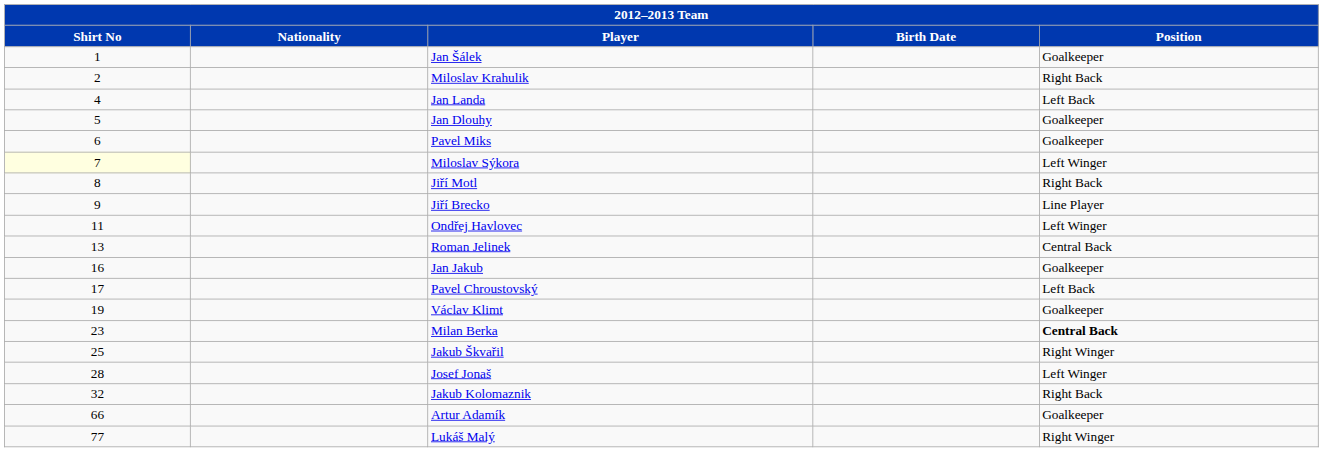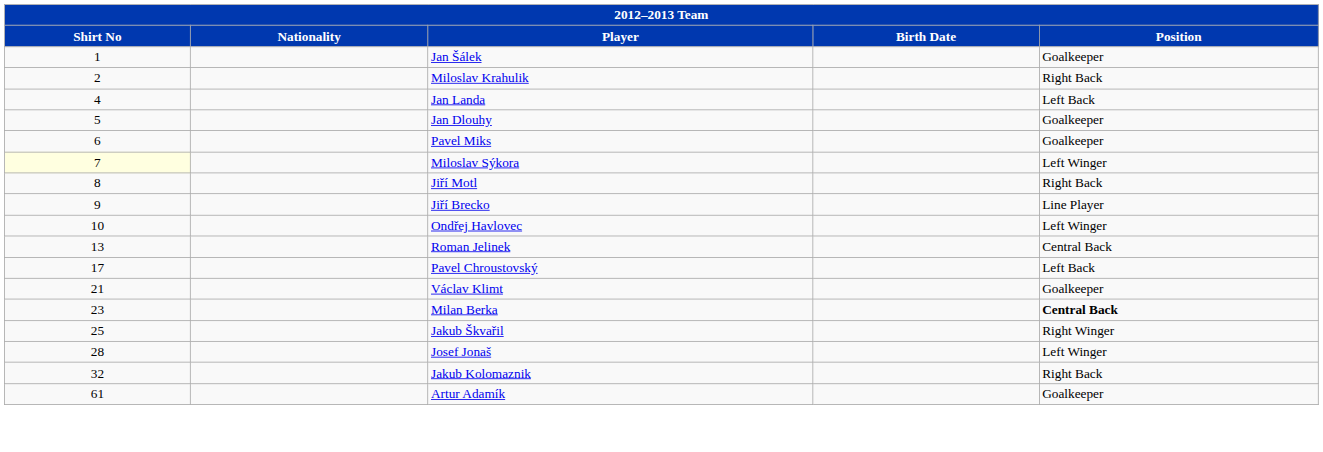Ondřej Havlovec | Shirt No: 11 -> 10
- row: 16 | Jan Jakub | Goalkeeper
Václav Klimt | Shirt No: 19 -> 21
Artur Adamík | Shirt No: 66 -> 61
- row: 77 | Lukáš Malý | Right Winger
